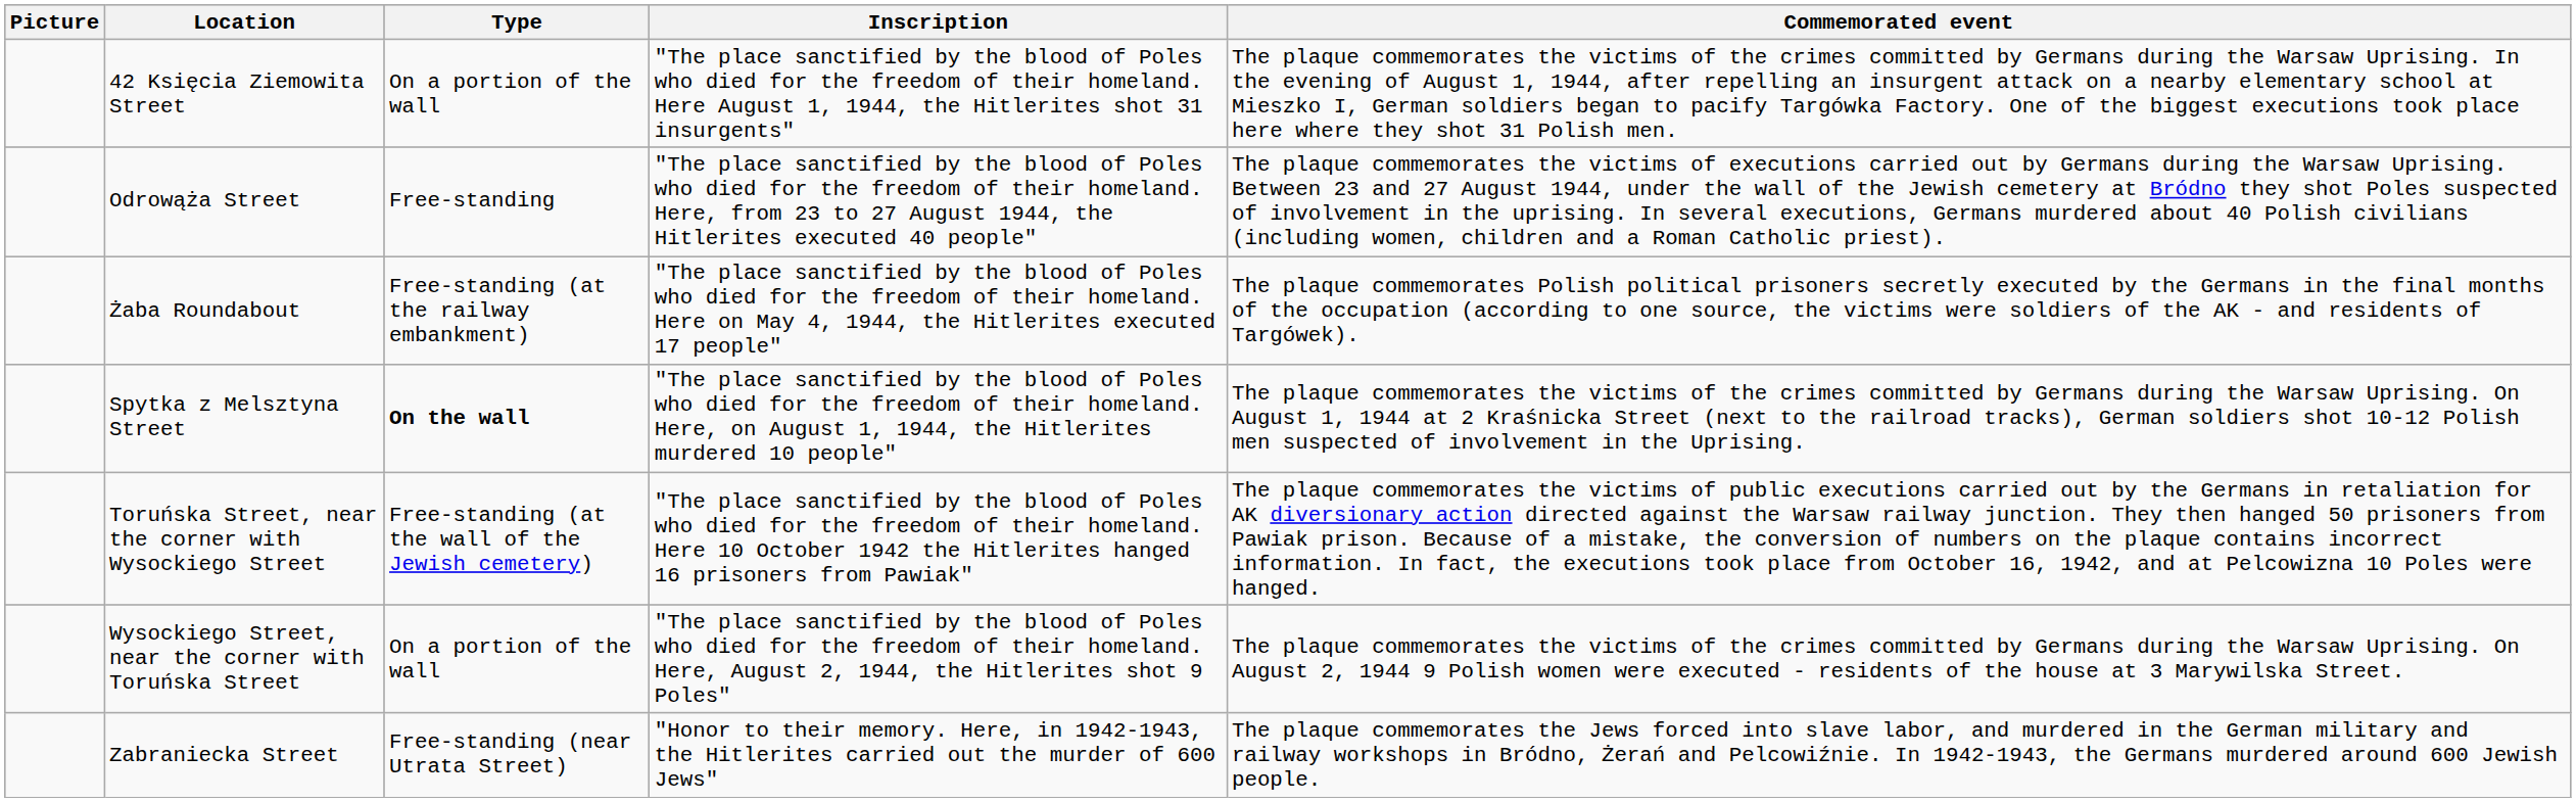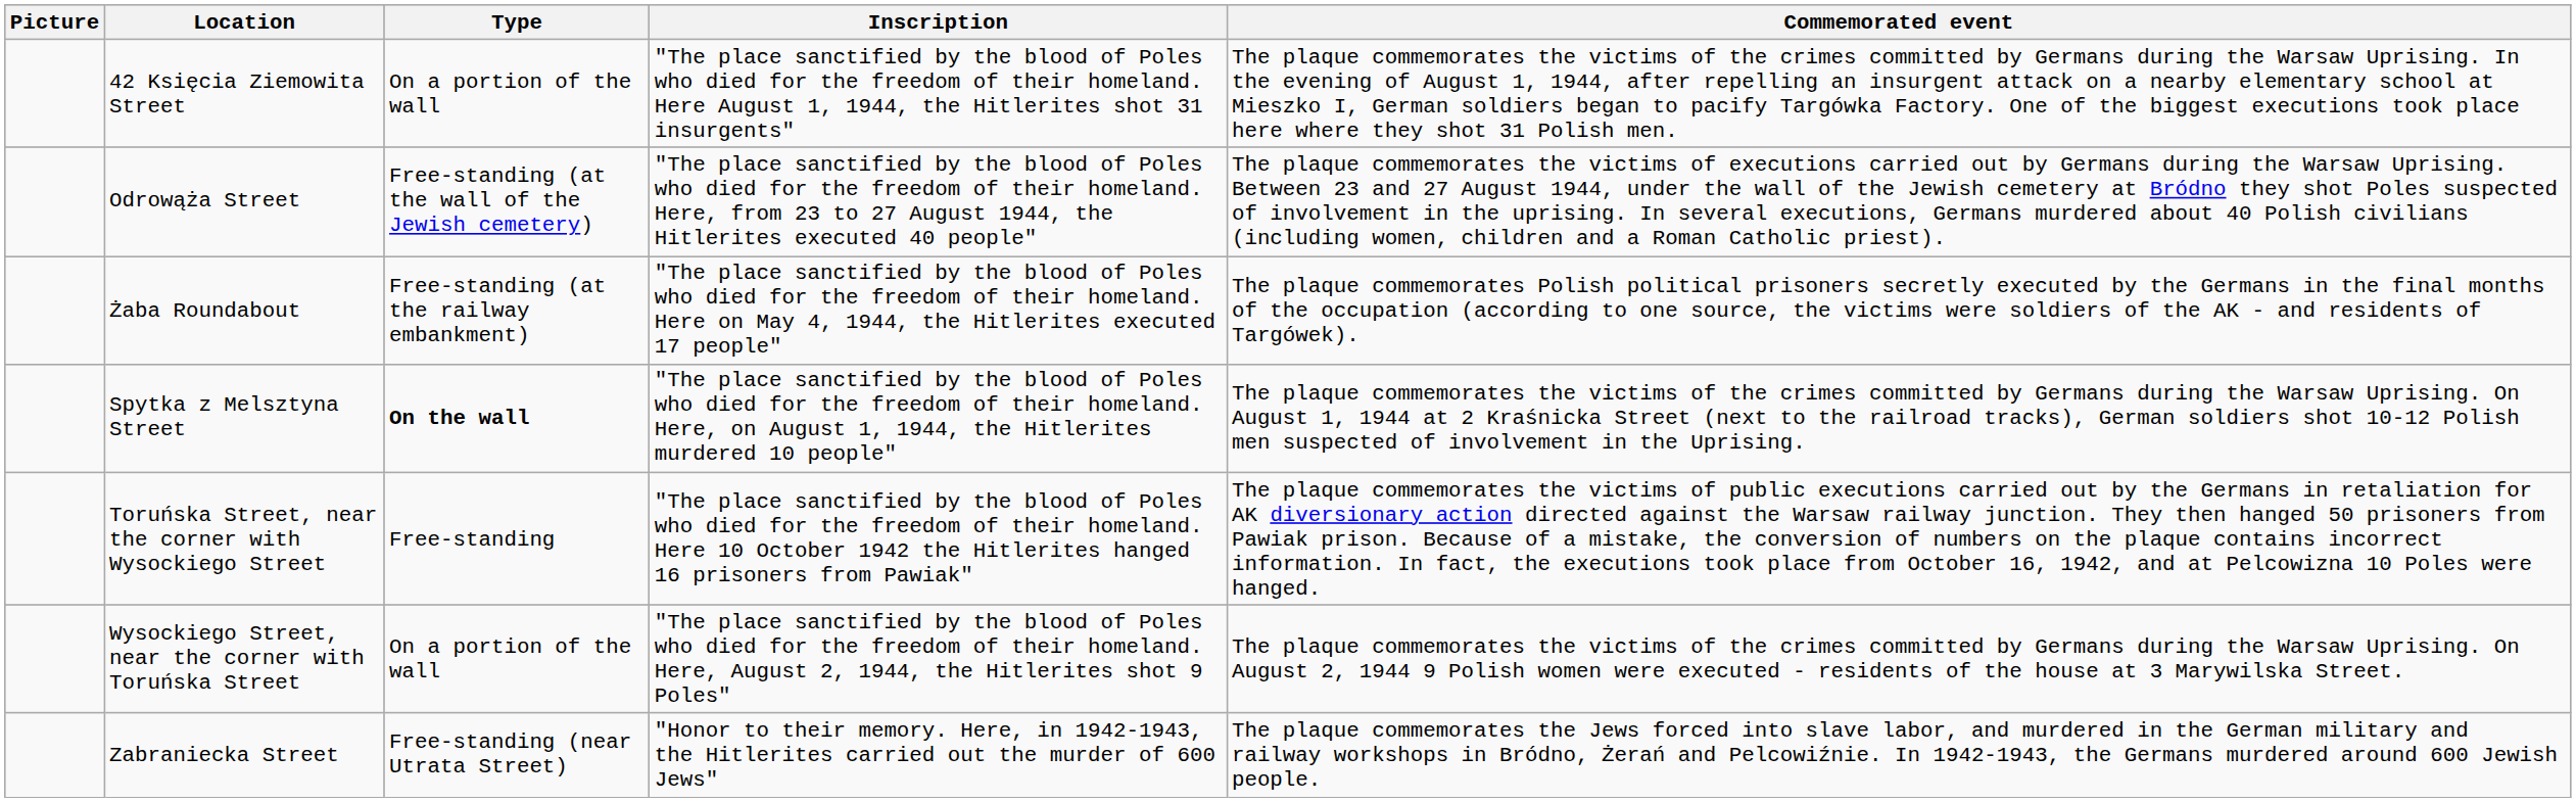Odrowąża Street | Type: Free-standing -> Free-standing (at the wall of the Jewish cemetery)
Toruńska Street, near the corner with Wysockiego Street | Type: Free-standing (at the wall of the Jewish cemetery) -> Free-standing
